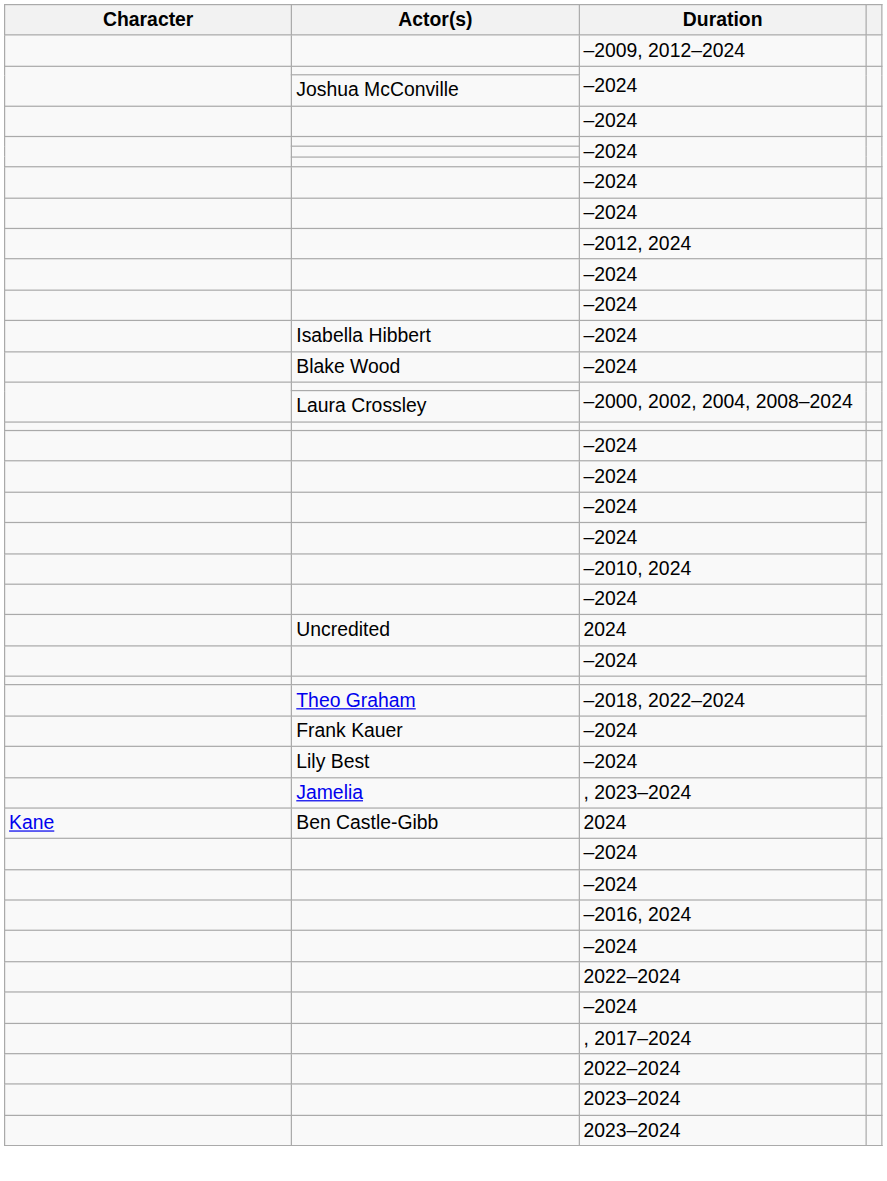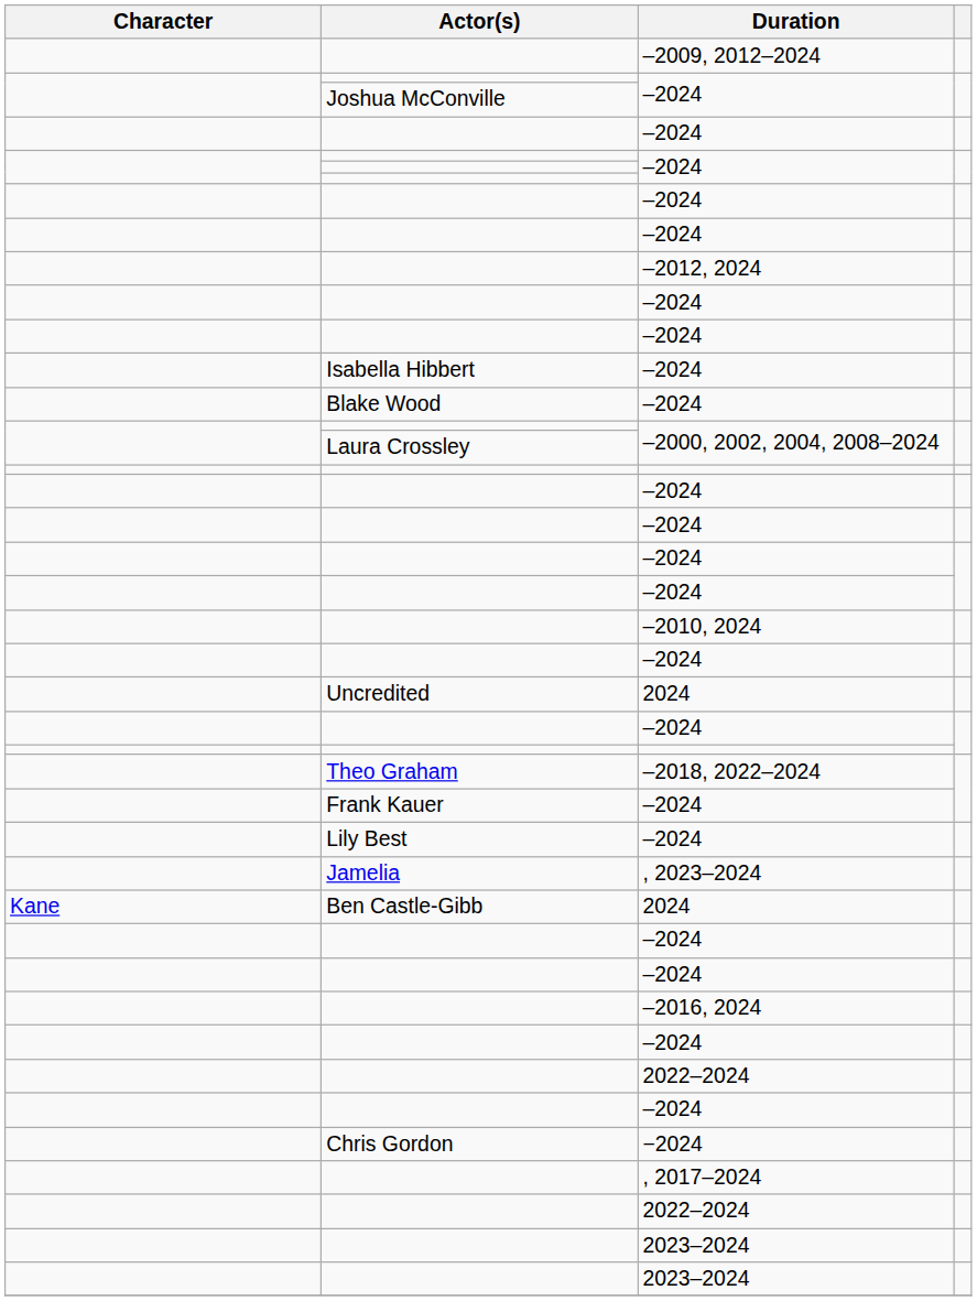+ row: Chris Gordon | −2024
